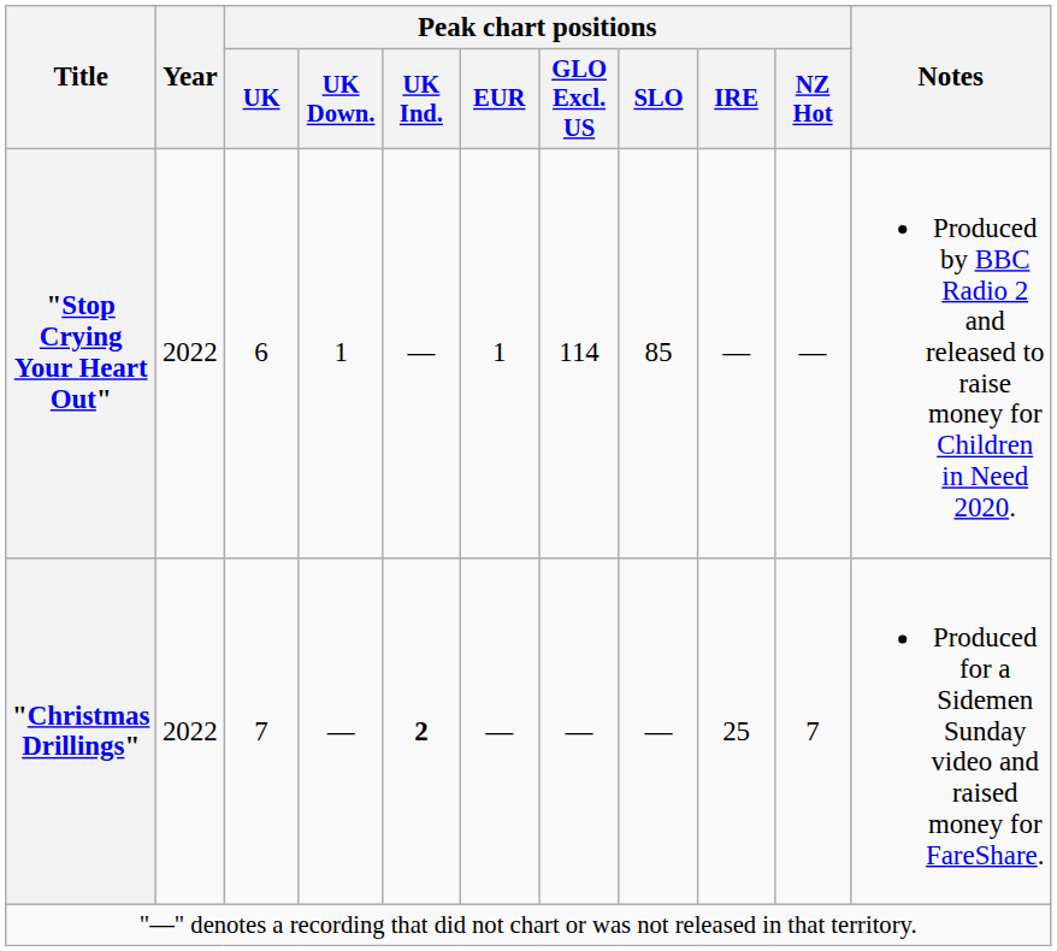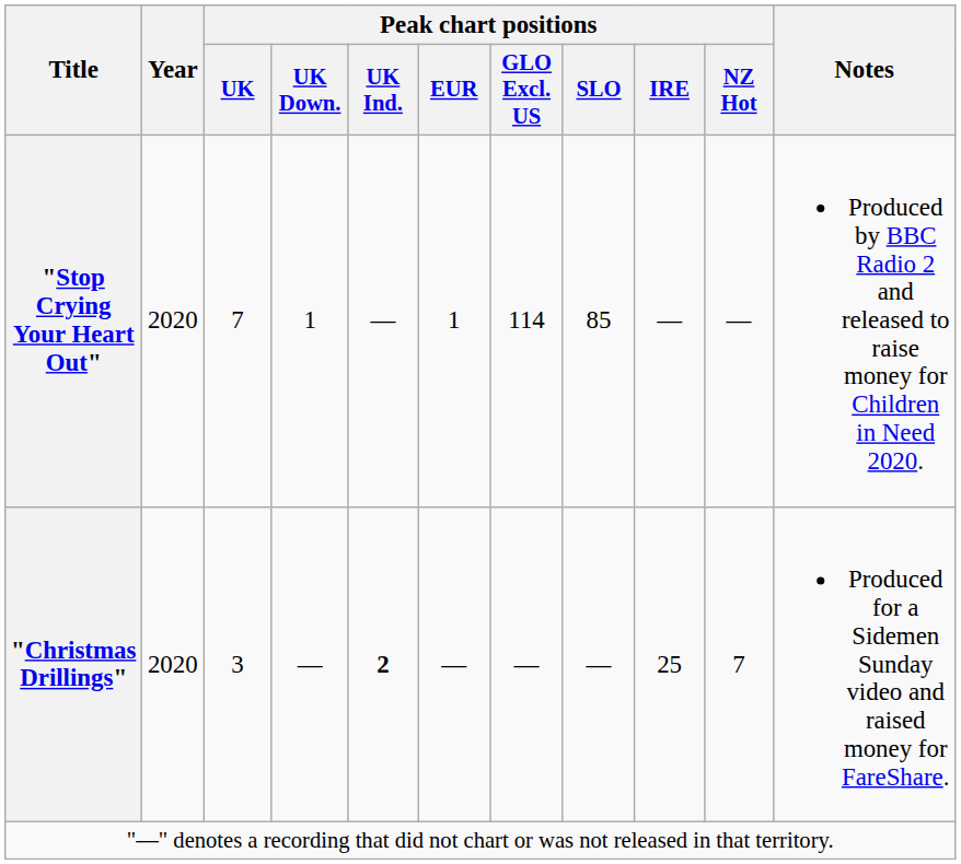"Stop Crying Your Heart Out" | Year: 2022 -> 2020
"Stop Crying Your Heart Out" | Peak chart positions / UK: 6 -> 7
"Christmas Drillings" | Year: 2022 -> 2020
"Christmas Drillings" | Peak chart positions / UK: 7 -> 3
